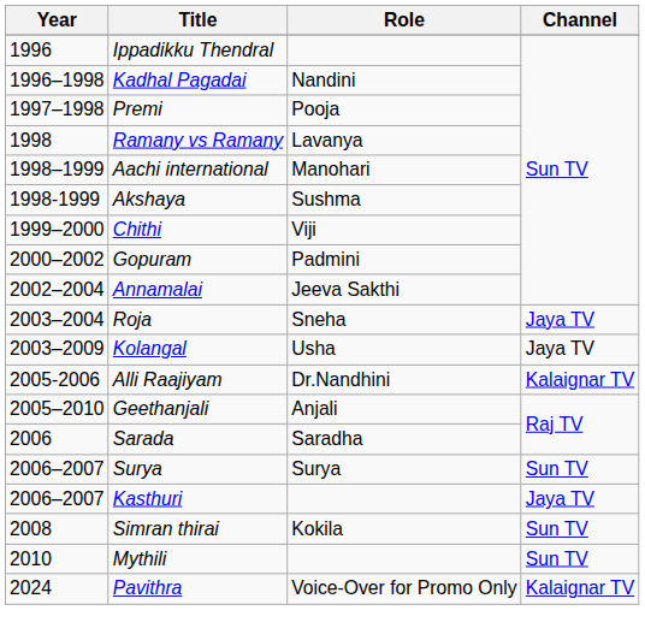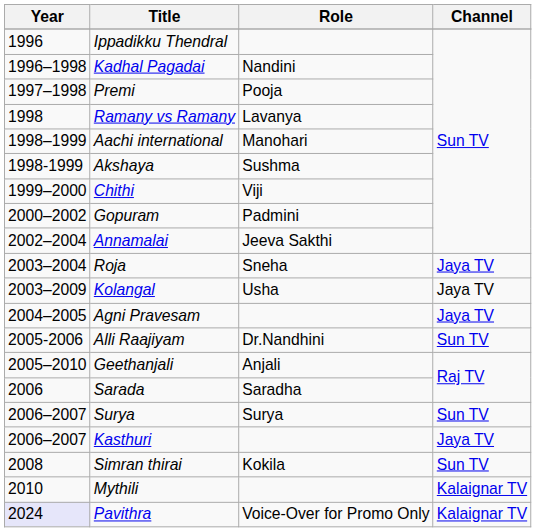+ row: 2004–2005 | Agni Pravesam | Jaya TV
Alli Raajiyam | Channel: Kalaignar TV -> Sun TV
Mythili | Channel: Sun TV -> Kalaignar TV
Pavithra | Year: no background -> lavender background
